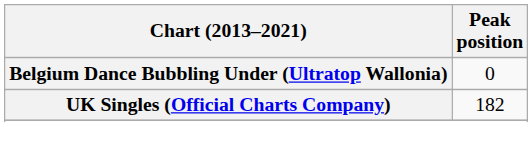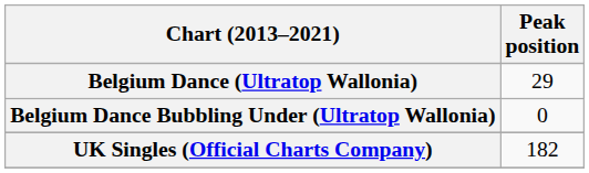+ row: Belgium Dance (Ultratop Wallonia) | 29
